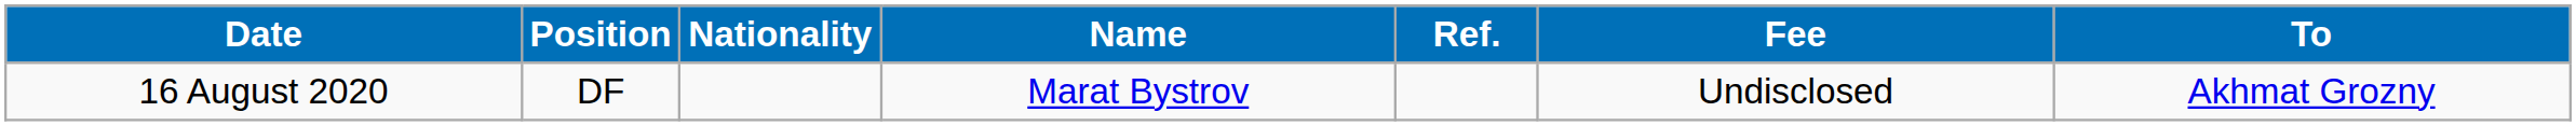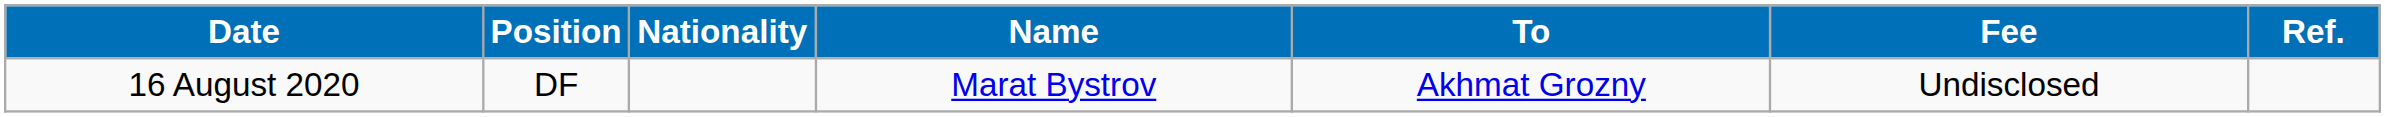columns swapped: To <-> Ref.
